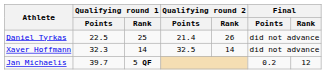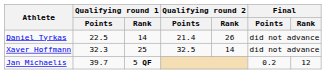Daniel Tyrkas | Qualifying round 1 / Rank: 25 -> 14
Xaver Hoffmann | Qualifying round 1 / Rank: 14 -> 25
